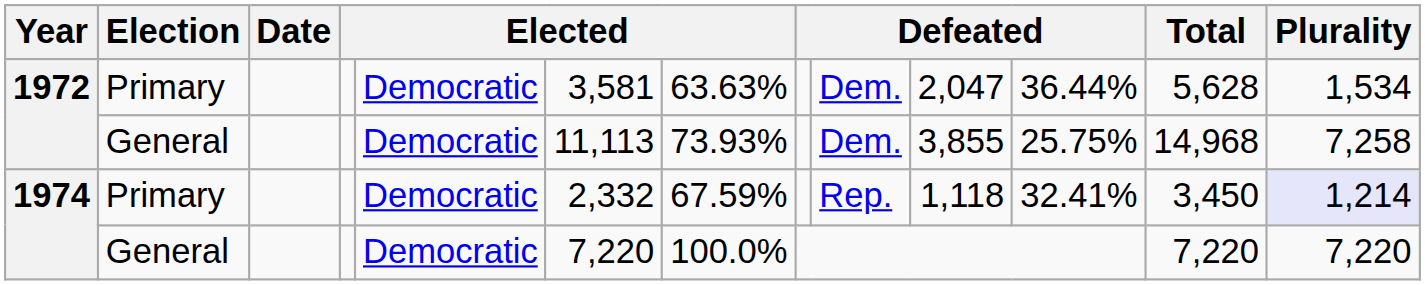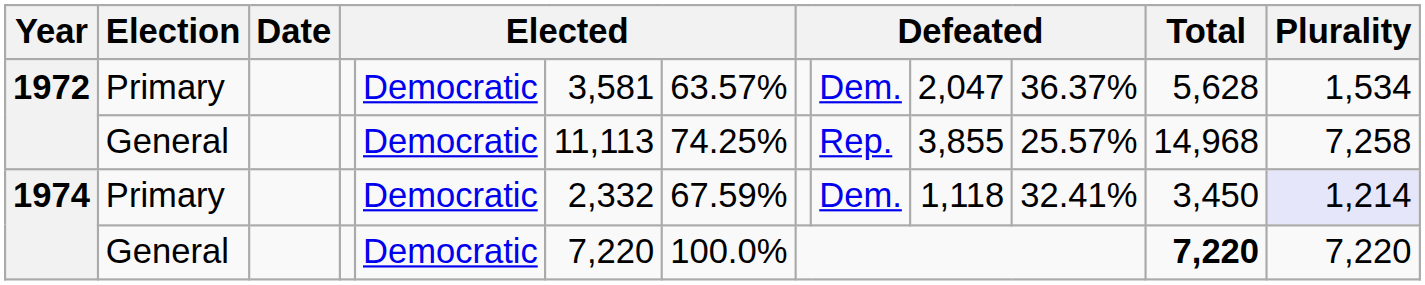1972 / Primary | column 7: 63.63% -> 63.57%
1972 / Primary | column 11: 36.44% -> 36.37%
1972 / General | column 7: 73.93% -> 74.25%
1972 / General | column 9: Dem. -> Rep.
1972 / General | column 11: 25.75% -> 25.57%
1974 / Primary | column 9: Rep. -> Dem.
1974 / General | Total: normal -> bold
